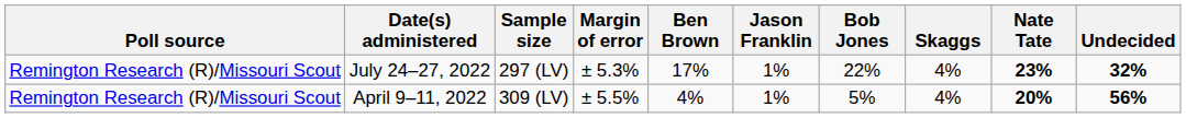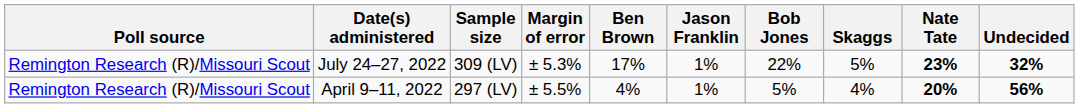July 24–27, 2022 | Sample size: 297 (LV) -> 309 (LV)
July 24–27, 2022 | Skaggs: 4% -> 5%
April 9–11, 2022 | Sample size: 309 (LV) -> 297 (LV)
